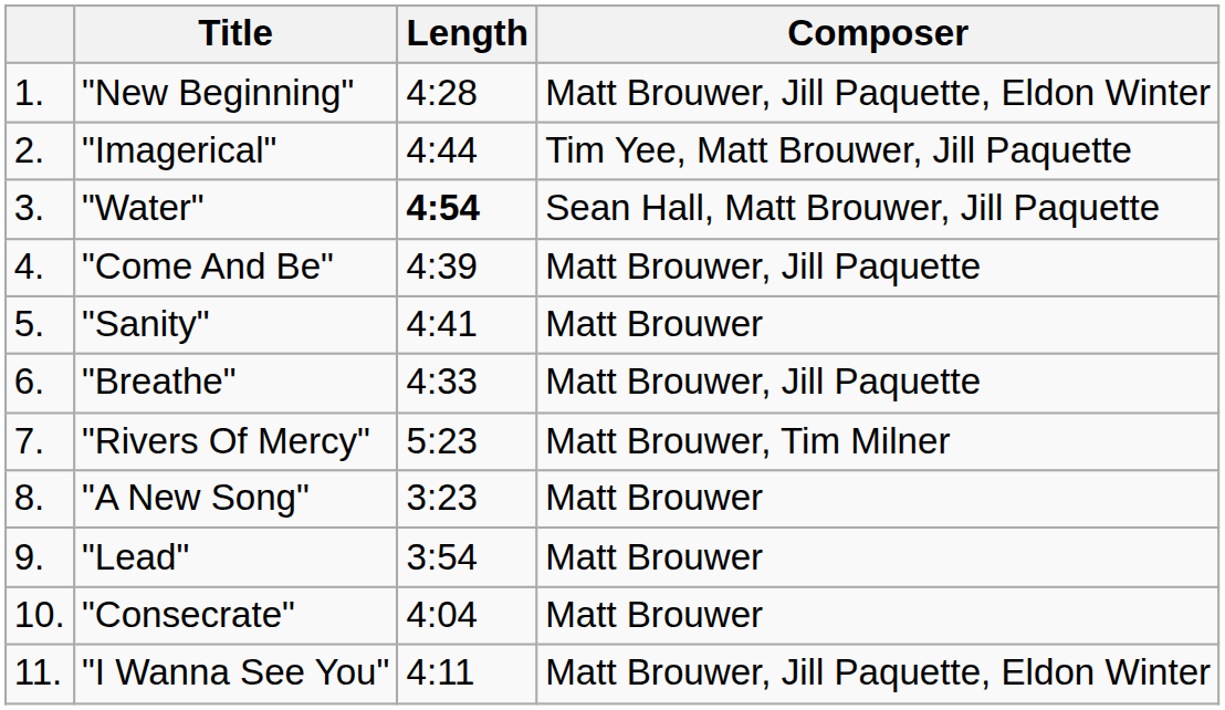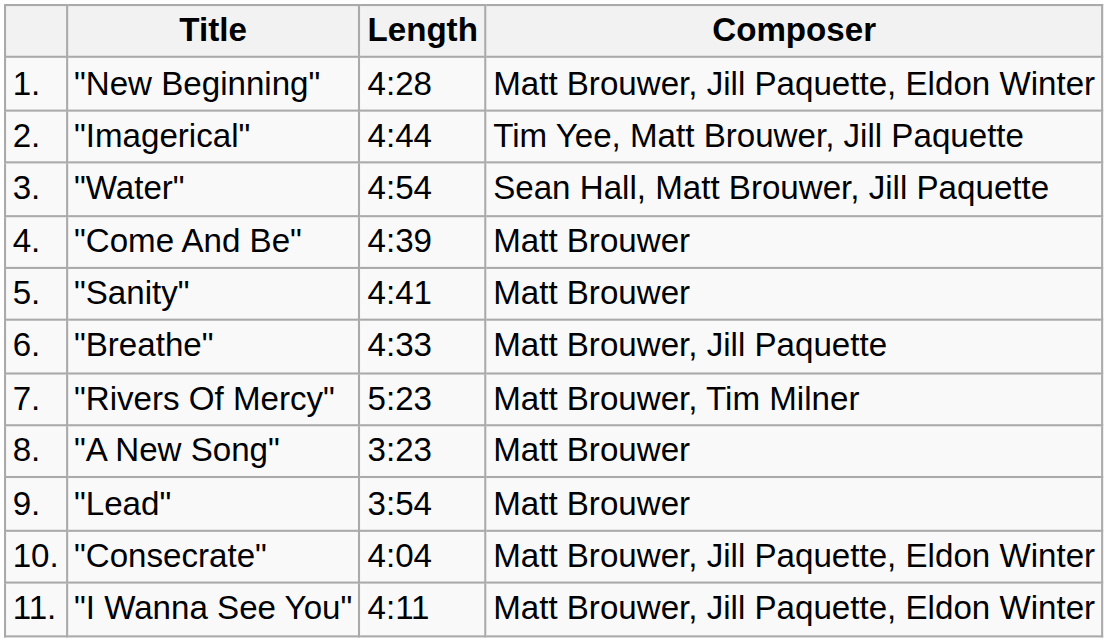"Water" | Length: bold -> normal
"Come And Be" | Composer: Matt Brouwer, Jill Paquette -> Matt Brouwer
"Consecrate" | Composer: Matt Brouwer -> Matt Brouwer, Jill Paquette, Eldon Winter
